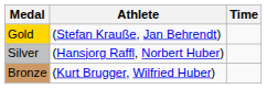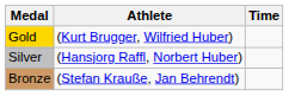Gold | Athlete: (Stefan Krauße, Jan Behrendt) -> (Kurt Brugger, Wilfried Huber)
Bronze | Athlete: (Kurt Brugger, Wilfried Huber) -> (Stefan Krauße, Jan Behrendt)
